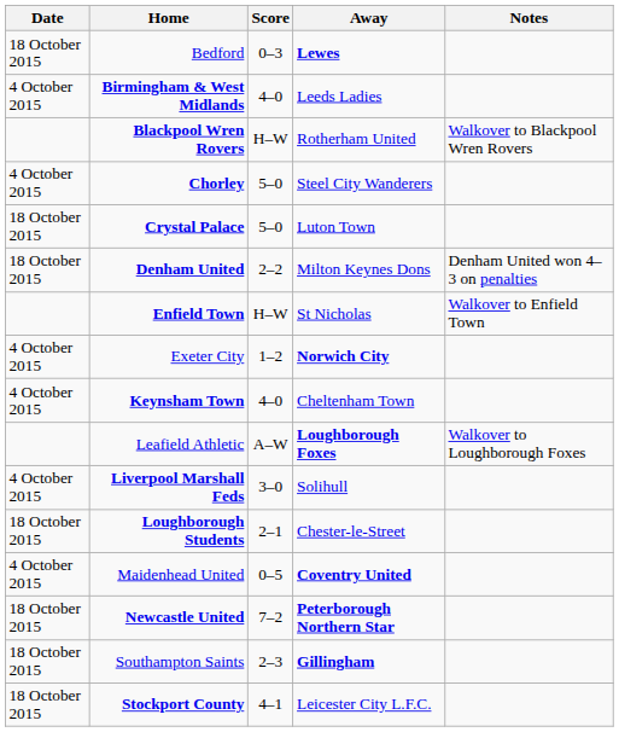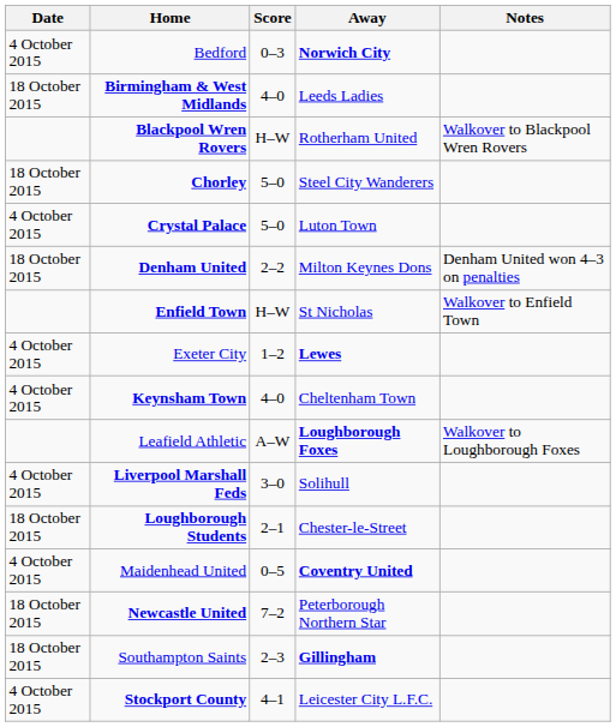Bedford | Date: 18 October 2015 -> 4 October 2015
Bedford | Away: Lewes -> Norwich City
Birmingham & West Midlands | Date: 4 October 2015 -> 18 October 2015
Chorley | Date: 4 October 2015 -> 18 October 2015
Crystal Palace | Date: 18 October 2015 -> 4 October 2015
Exeter City | Away: Norwich City -> Lewes
Newcastle United | Away: bold -> normal
Stockport County | Date: 18 October 2015 -> 4 October 2015
